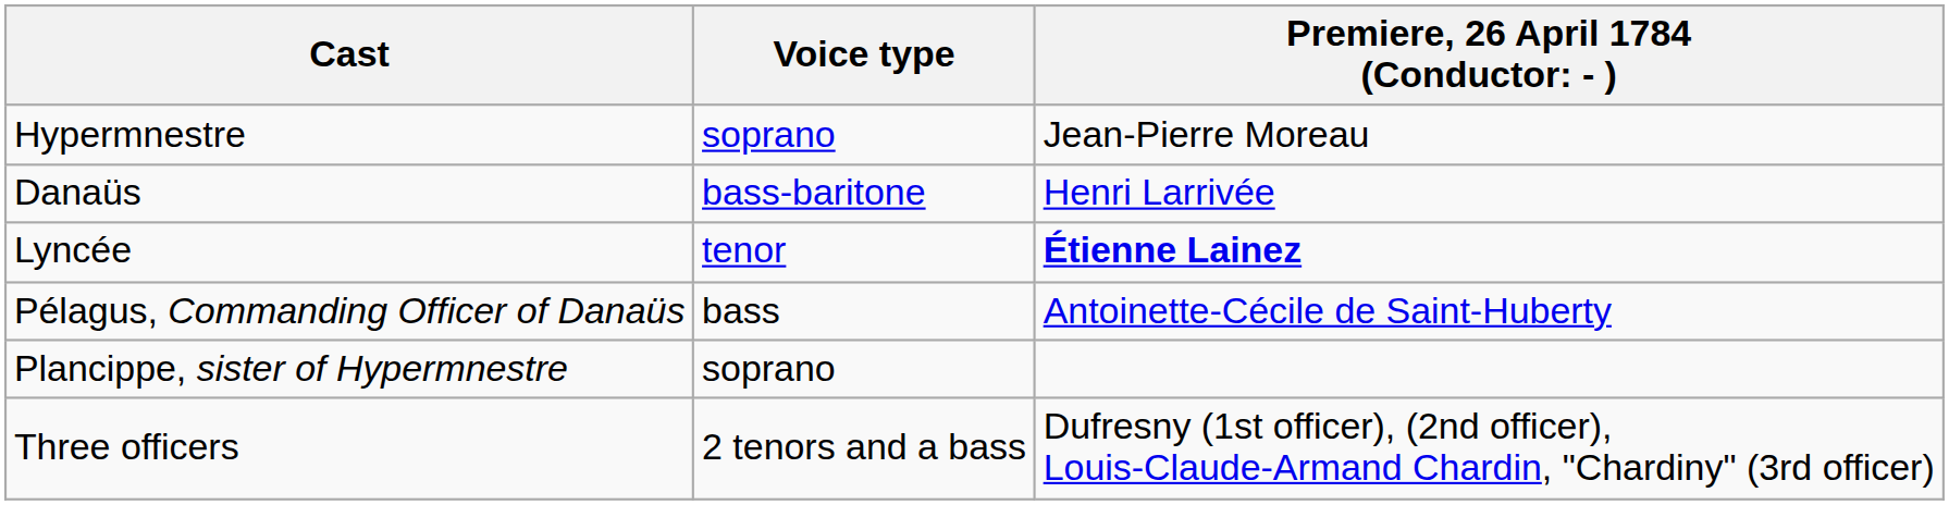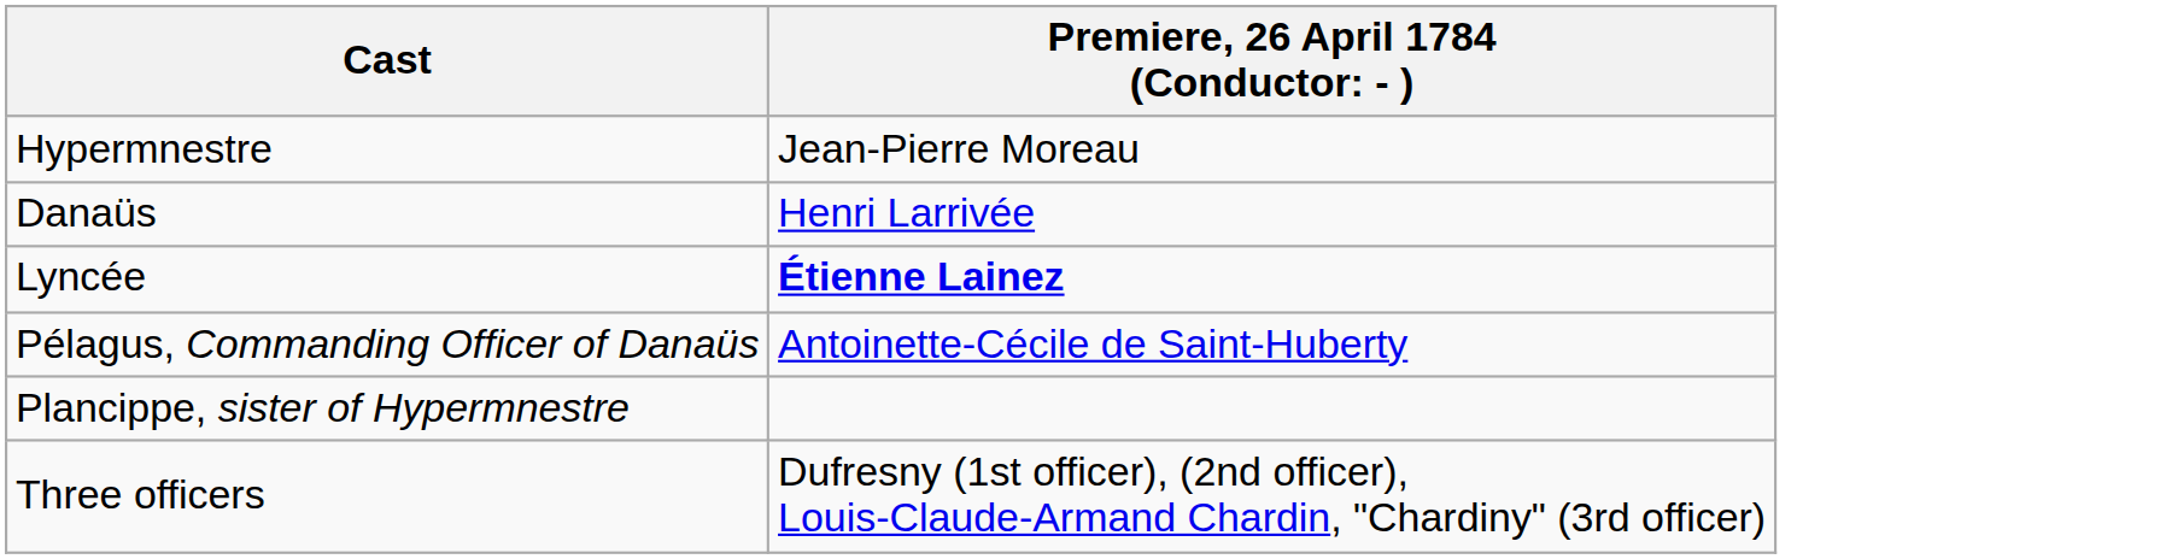- column: Voice type | soprano | bass-baritone | tenor | bass | soprano | 2 tenors and a bass
